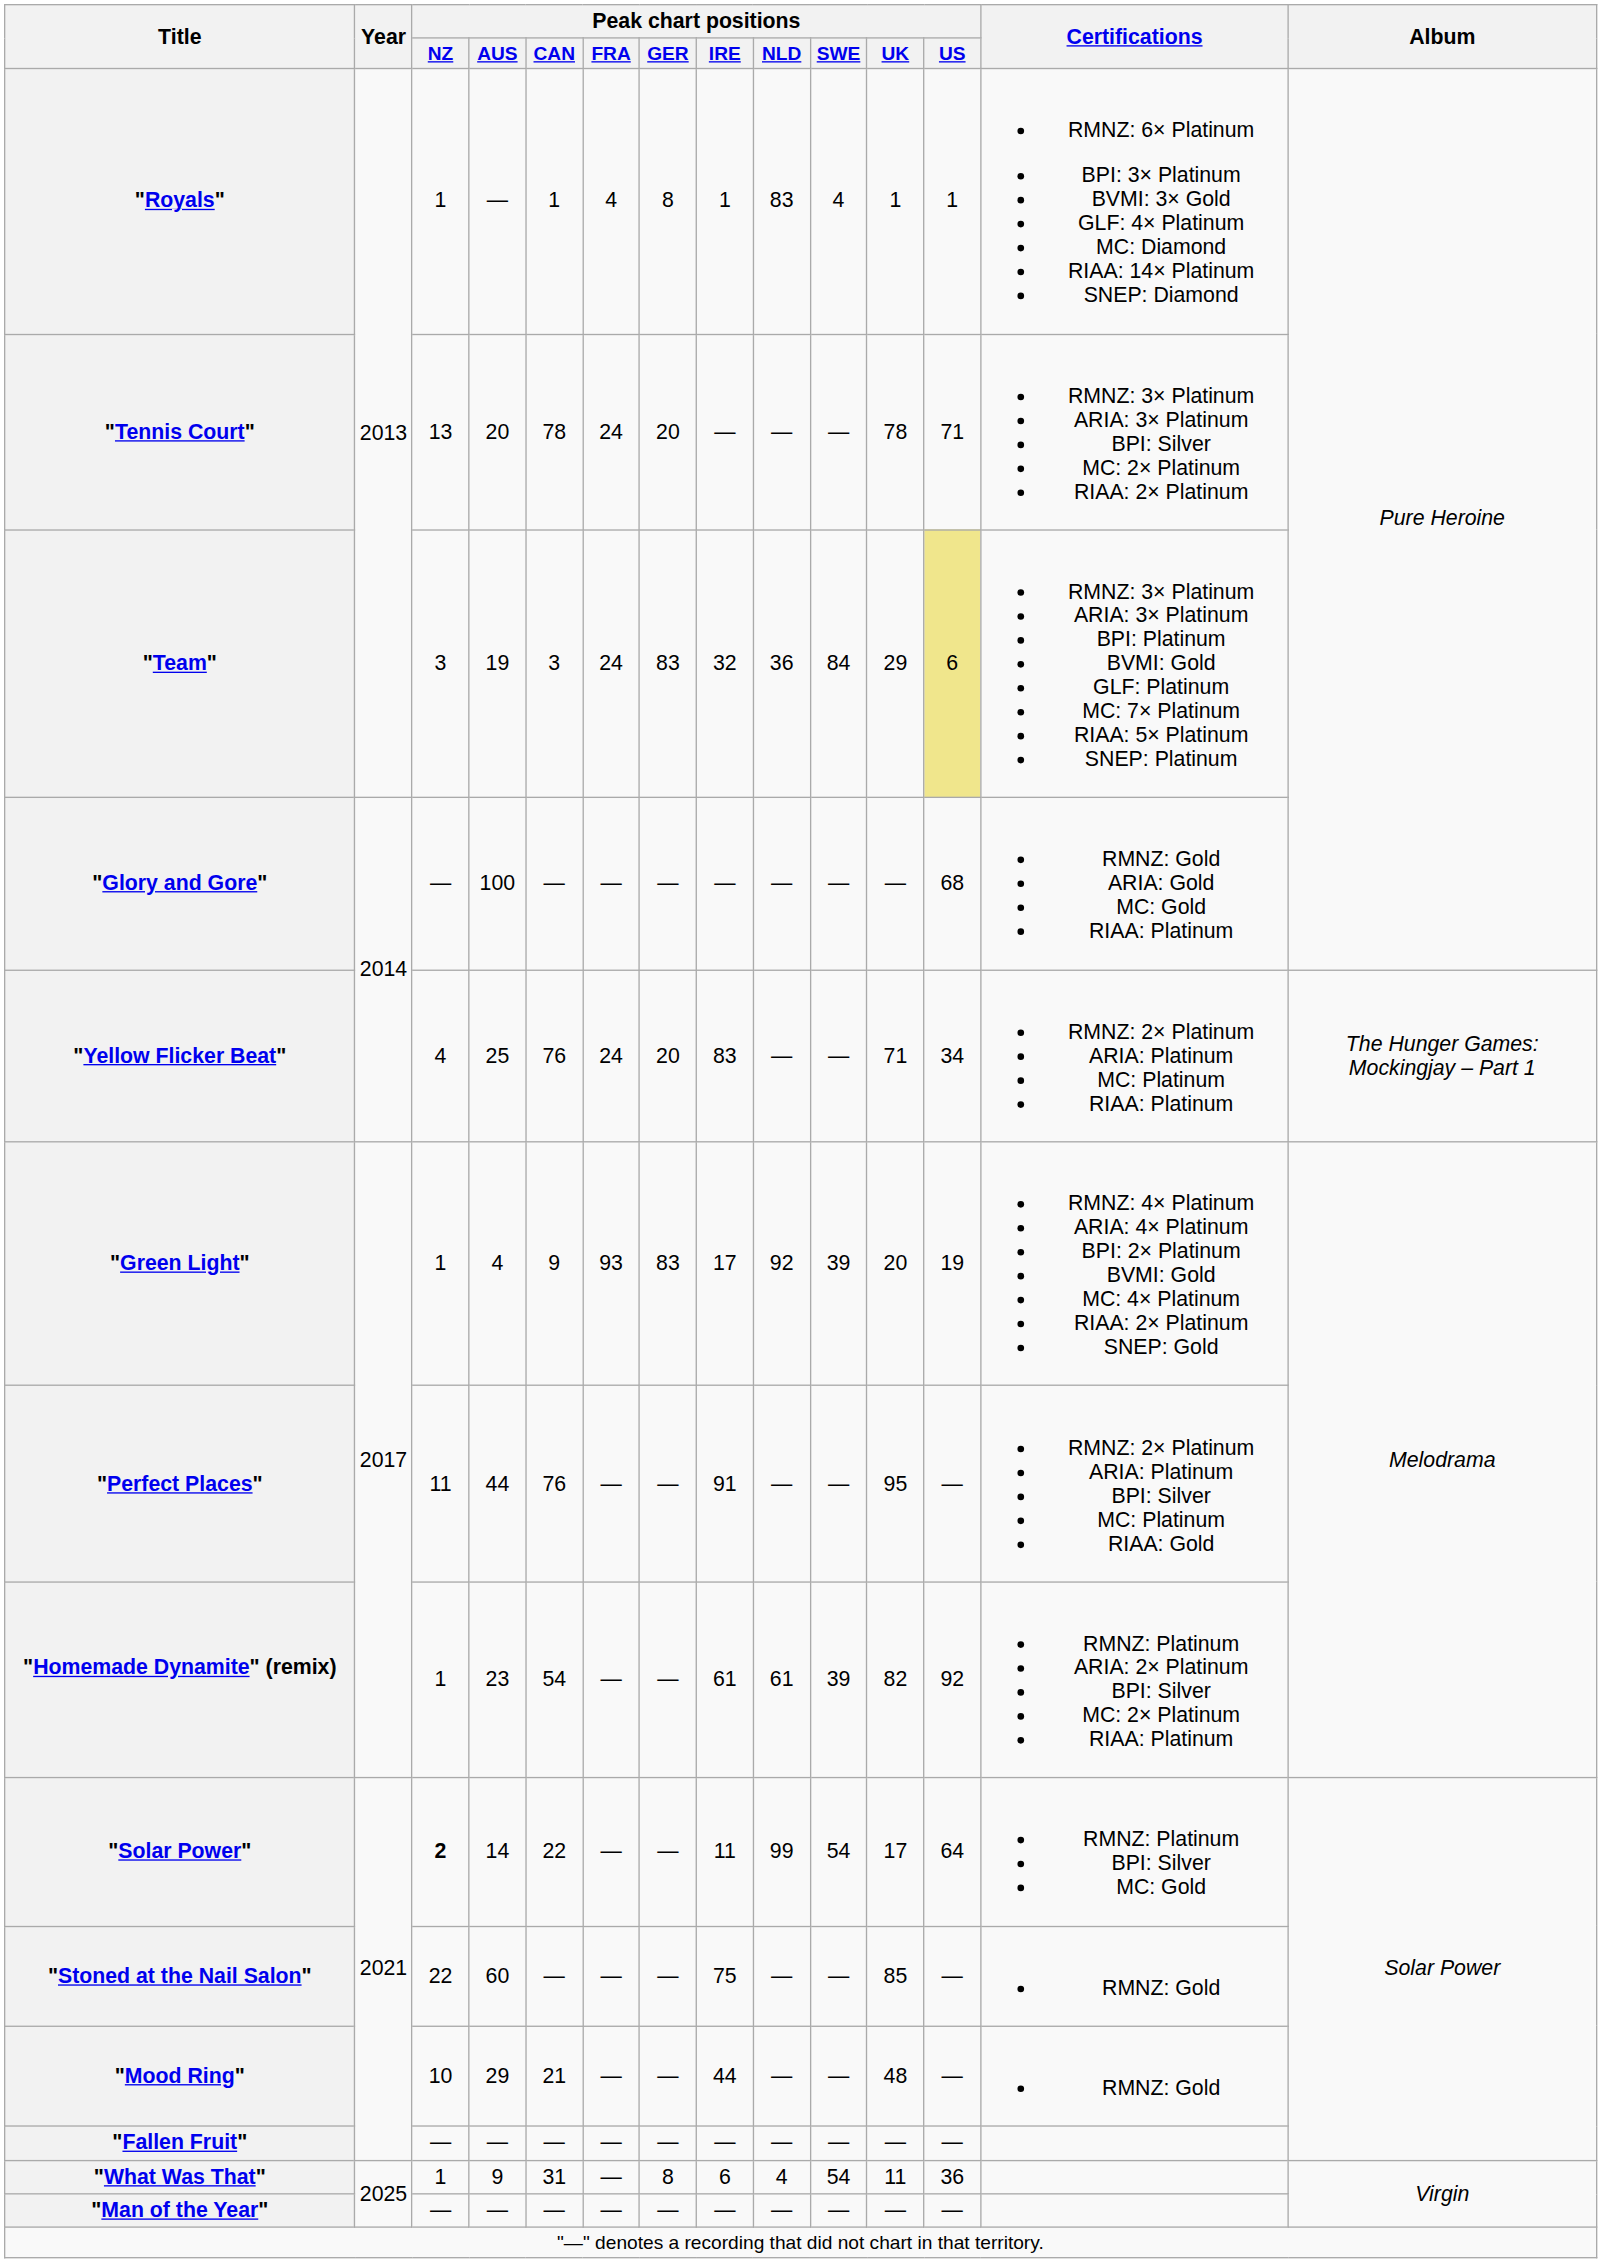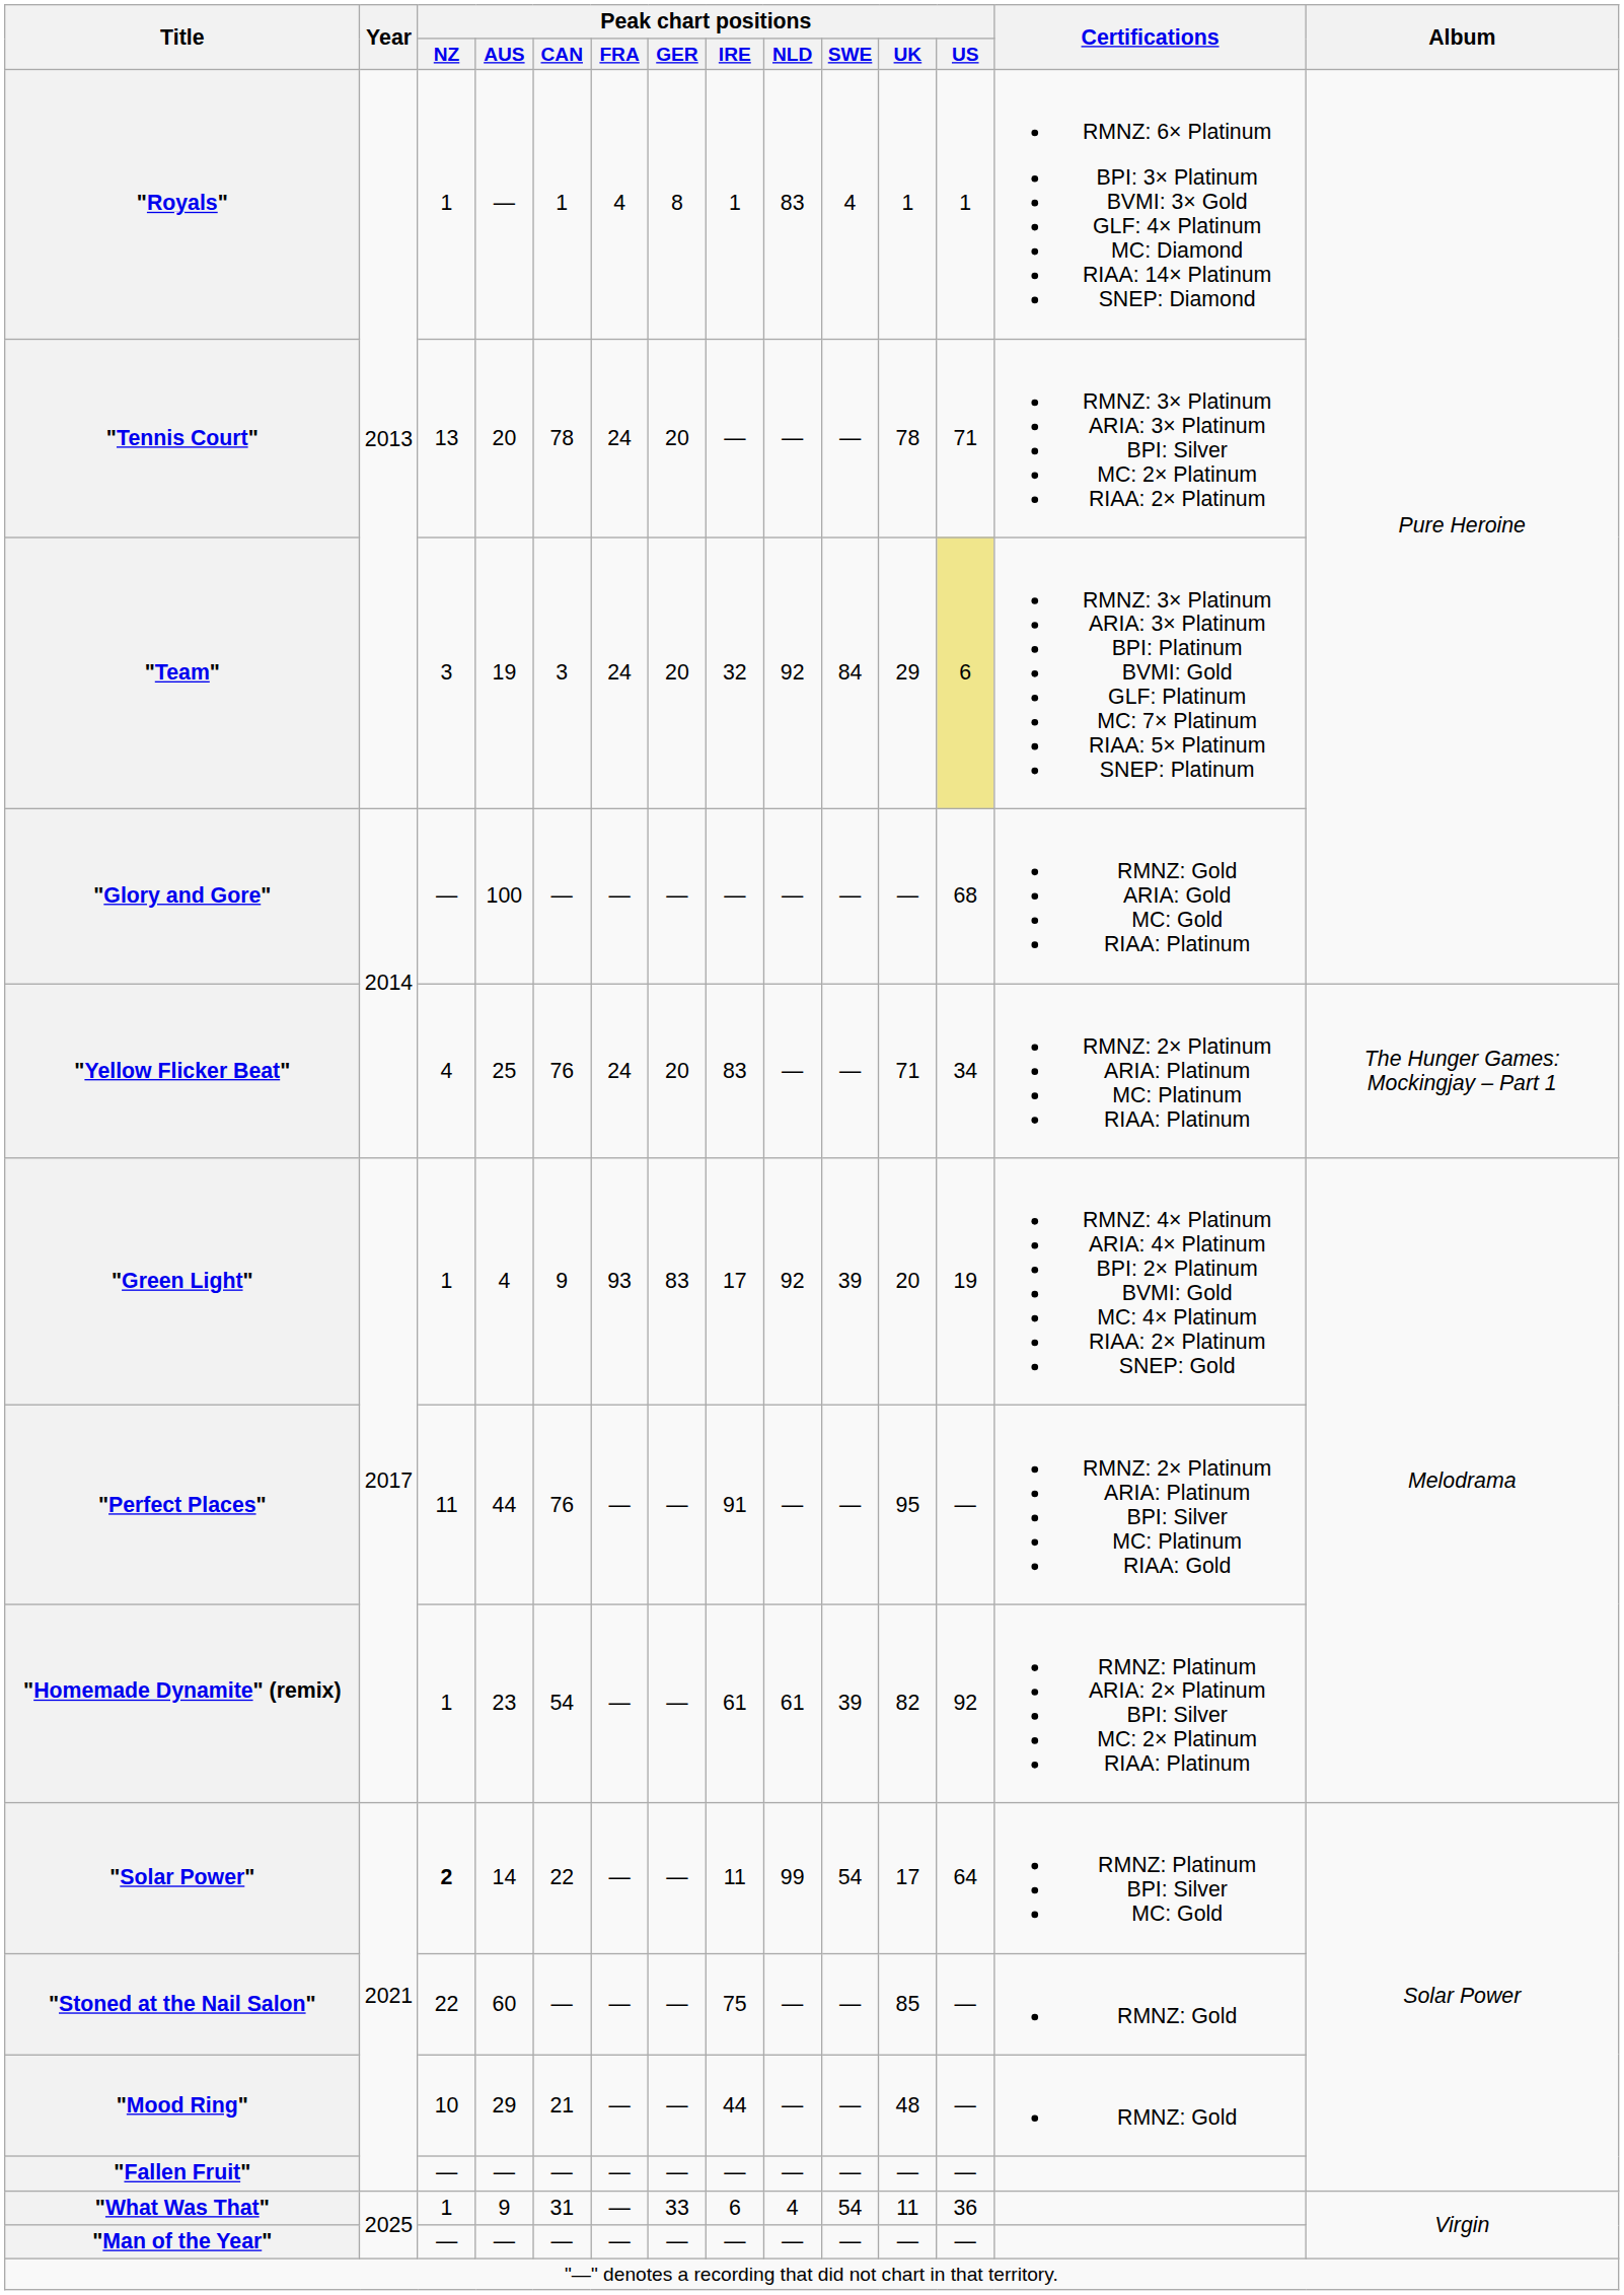"Team" | Peak chart positions / GER: 83 -> 20
"Team" | Peak chart positions / NLD: 36 -> 92
"What Was That" | Peak chart positions / GER: 8 -> 33
